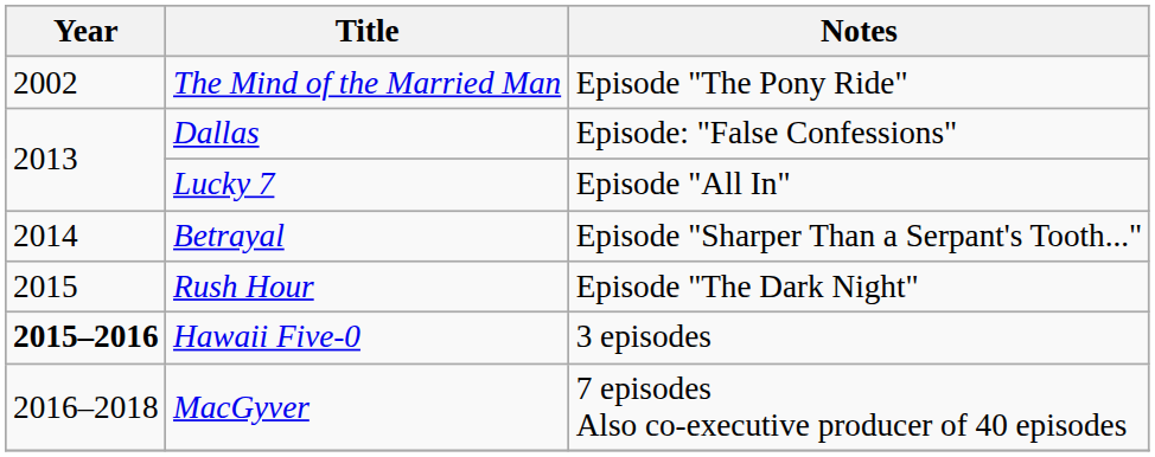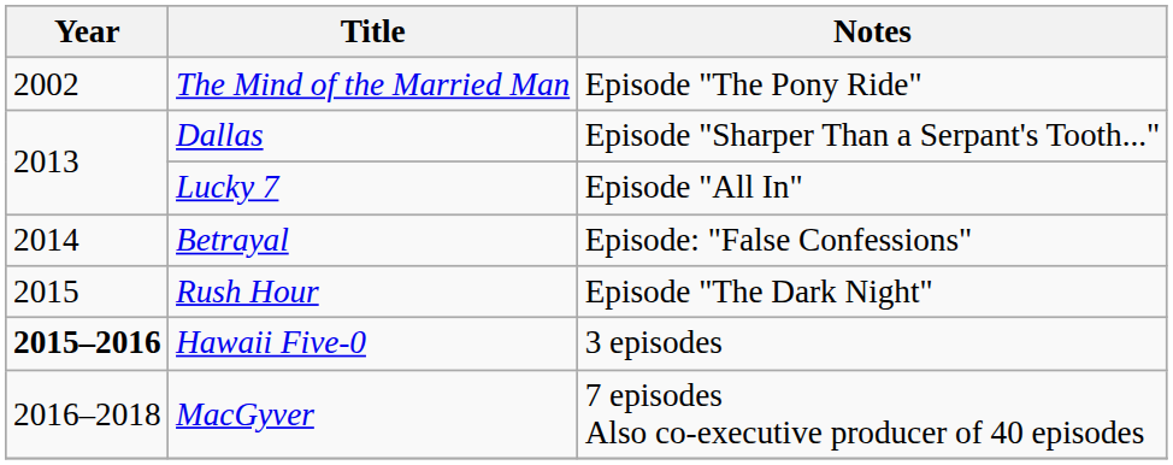Dallas | Notes: Episode: "False Confessions" -> Episode "Sharper Than a Serpant's Tooth..."
Betrayal | Notes: Episode "Sharper Than a Serpant's Tooth..." -> Episode: "False Confessions"
